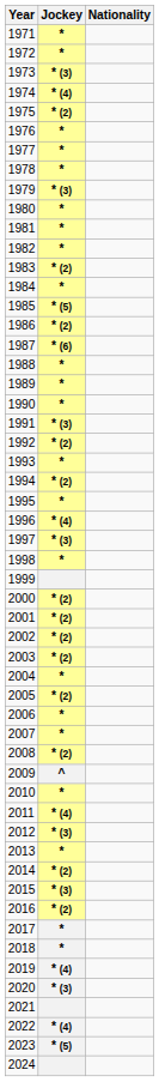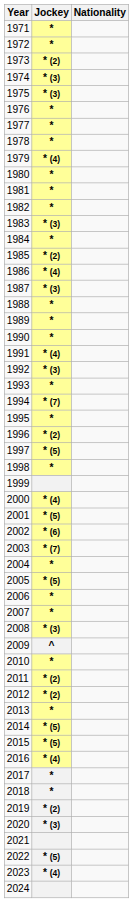1973 | Jockey: * (3) -> * (2)
1974 | Jockey: * (4) -> * (3)
1975 | Jockey: * (2) -> * (3)
1979 | Jockey: * (3) -> * (4)
1983 | Jockey: * (2) -> * (3)
1985 | Jockey: * (5) -> * (2)
1986 | Jockey: * (2) -> * (4)
1987 | Jockey: * (6) -> * (3)
1991 | Jockey: * (3) -> * (4)
1992 | Jockey: * (2) -> * (3)
1994 | Jockey: * (2) -> * (7)
1996 | Jockey: * (4) -> * (2)
1997 | Jockey: * (3) -> * (5)
2000 | Jockey: * (2) -> * (4)
2001 | Jockey: * (2) -> * (5)
2002 | Jockey: * (2) -> * (6)
2003 | Jockey: * (2) -> * (7)
2005 | Jockey: * (2) -> * (5)
2008 | Jockey: * (2) -> * (3)
2011 | Jockey: * (4) -> * (2)
2012 | Jockey: * (3) -> * (2)
2014 | Jockey: * (2) -> * (5)
2015 | Jockey: * (3) -> * (5)
2016 | Jockey: * (2) -> * (4)
2019 | Jockey: * (4) -> * (2)
2022 | Jockey: * (4) -> * (5)
2023 | Jockey: * (5) -> * (4)
